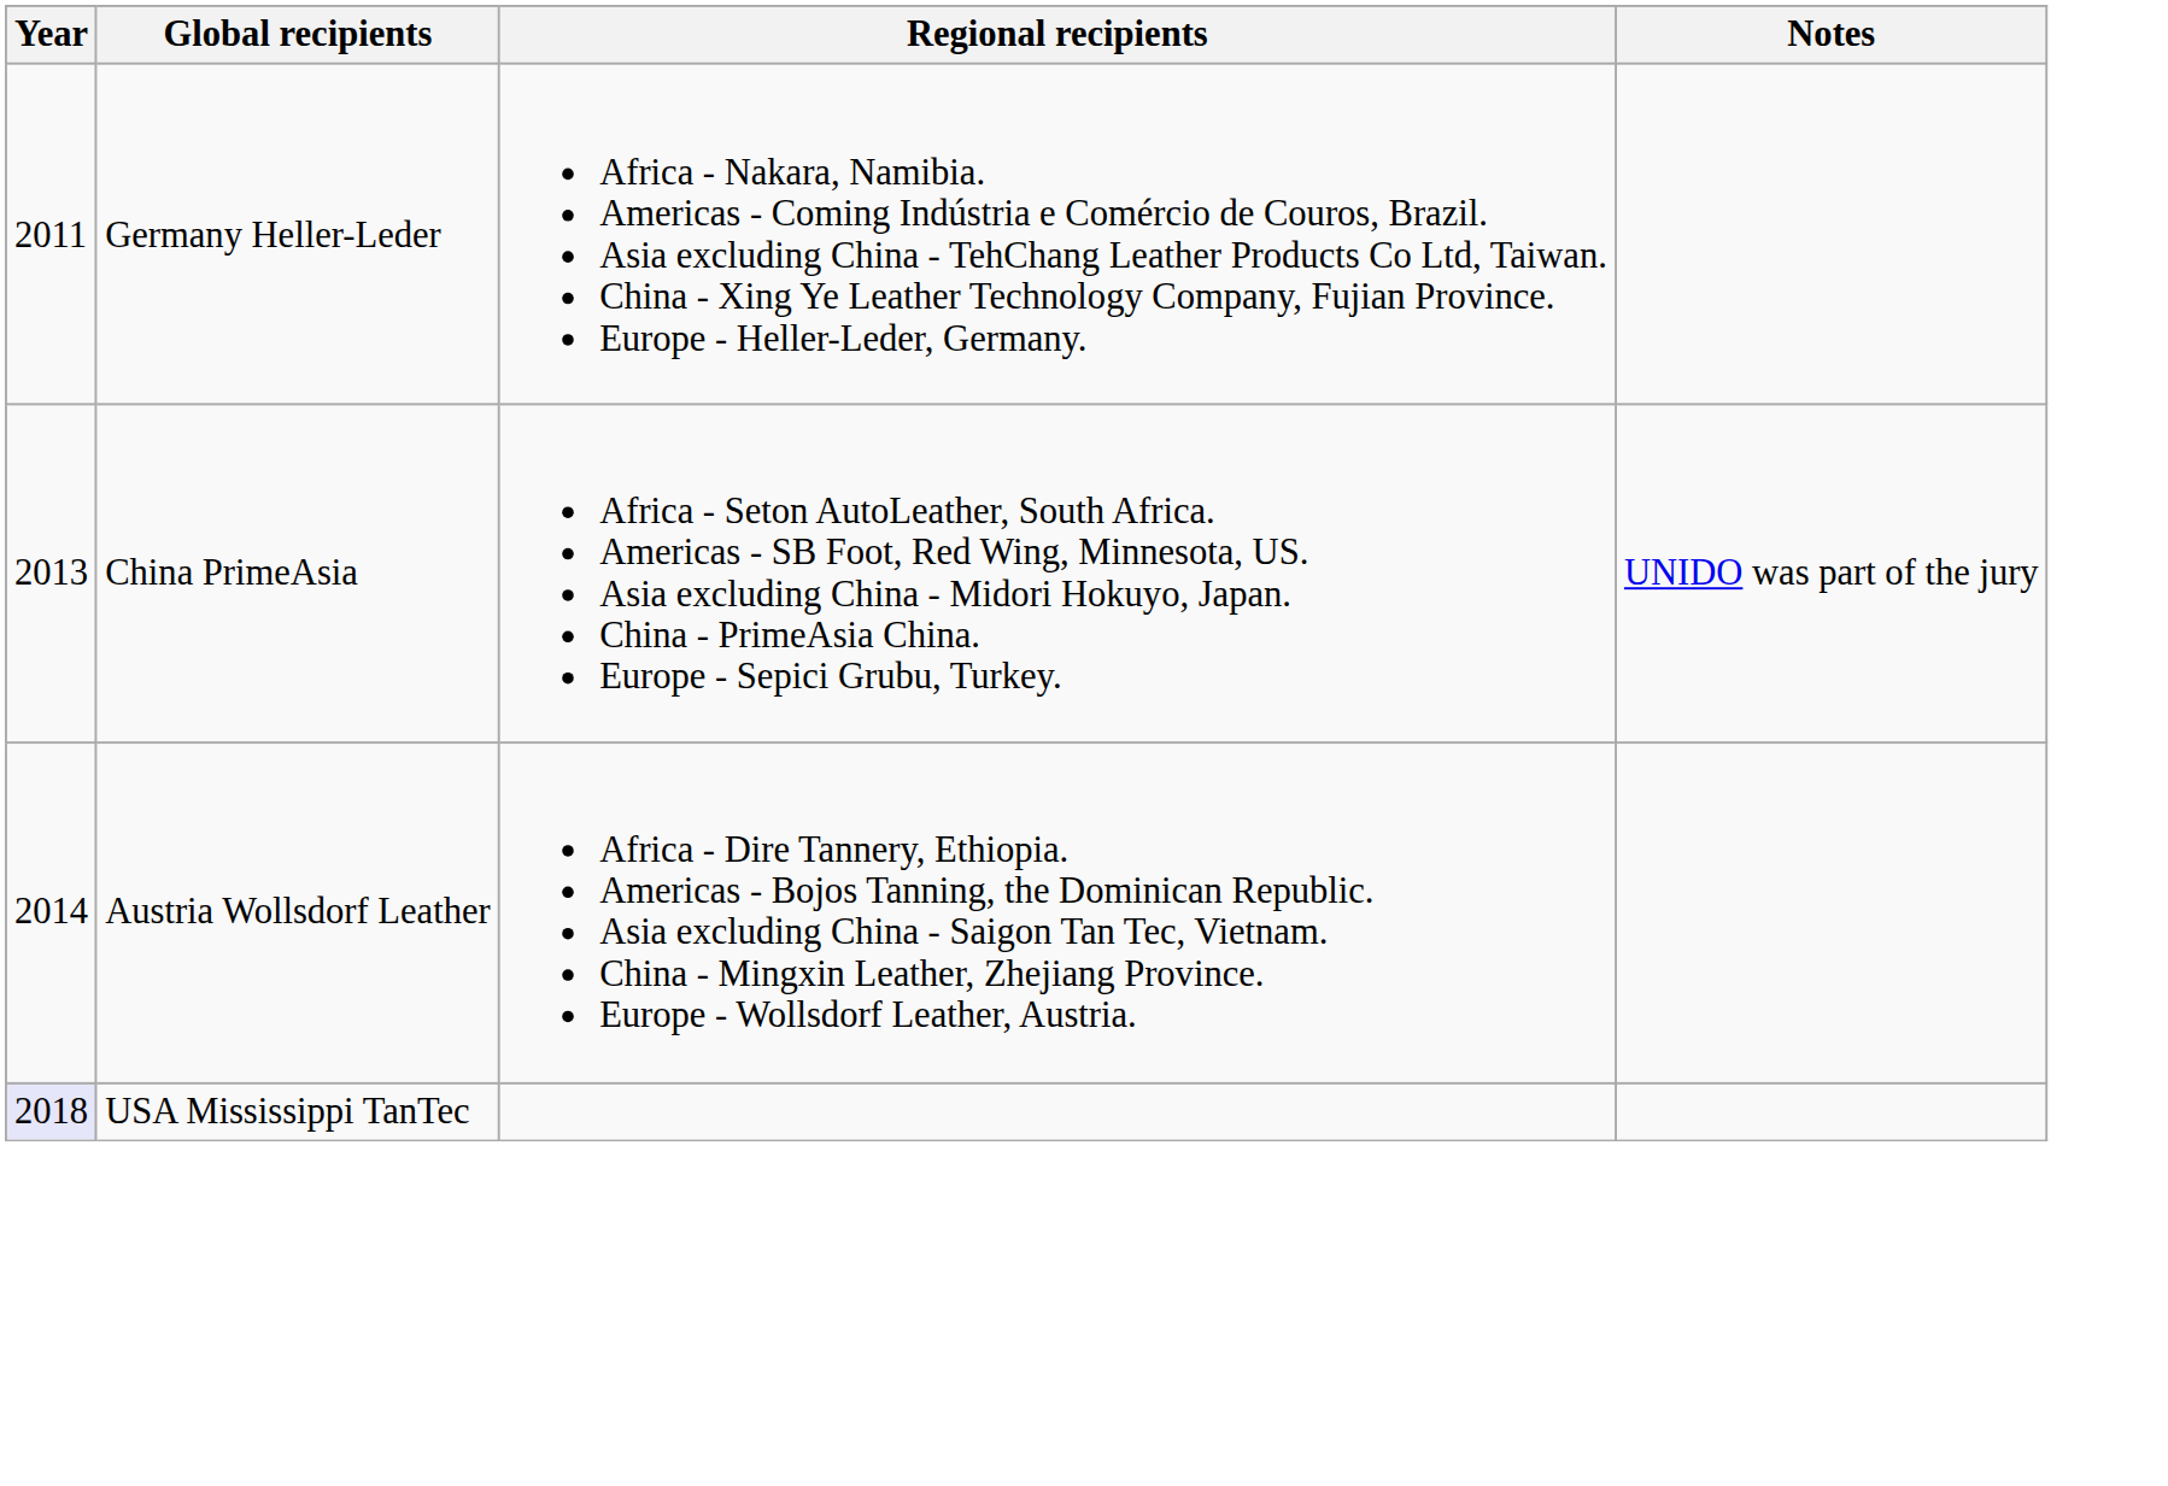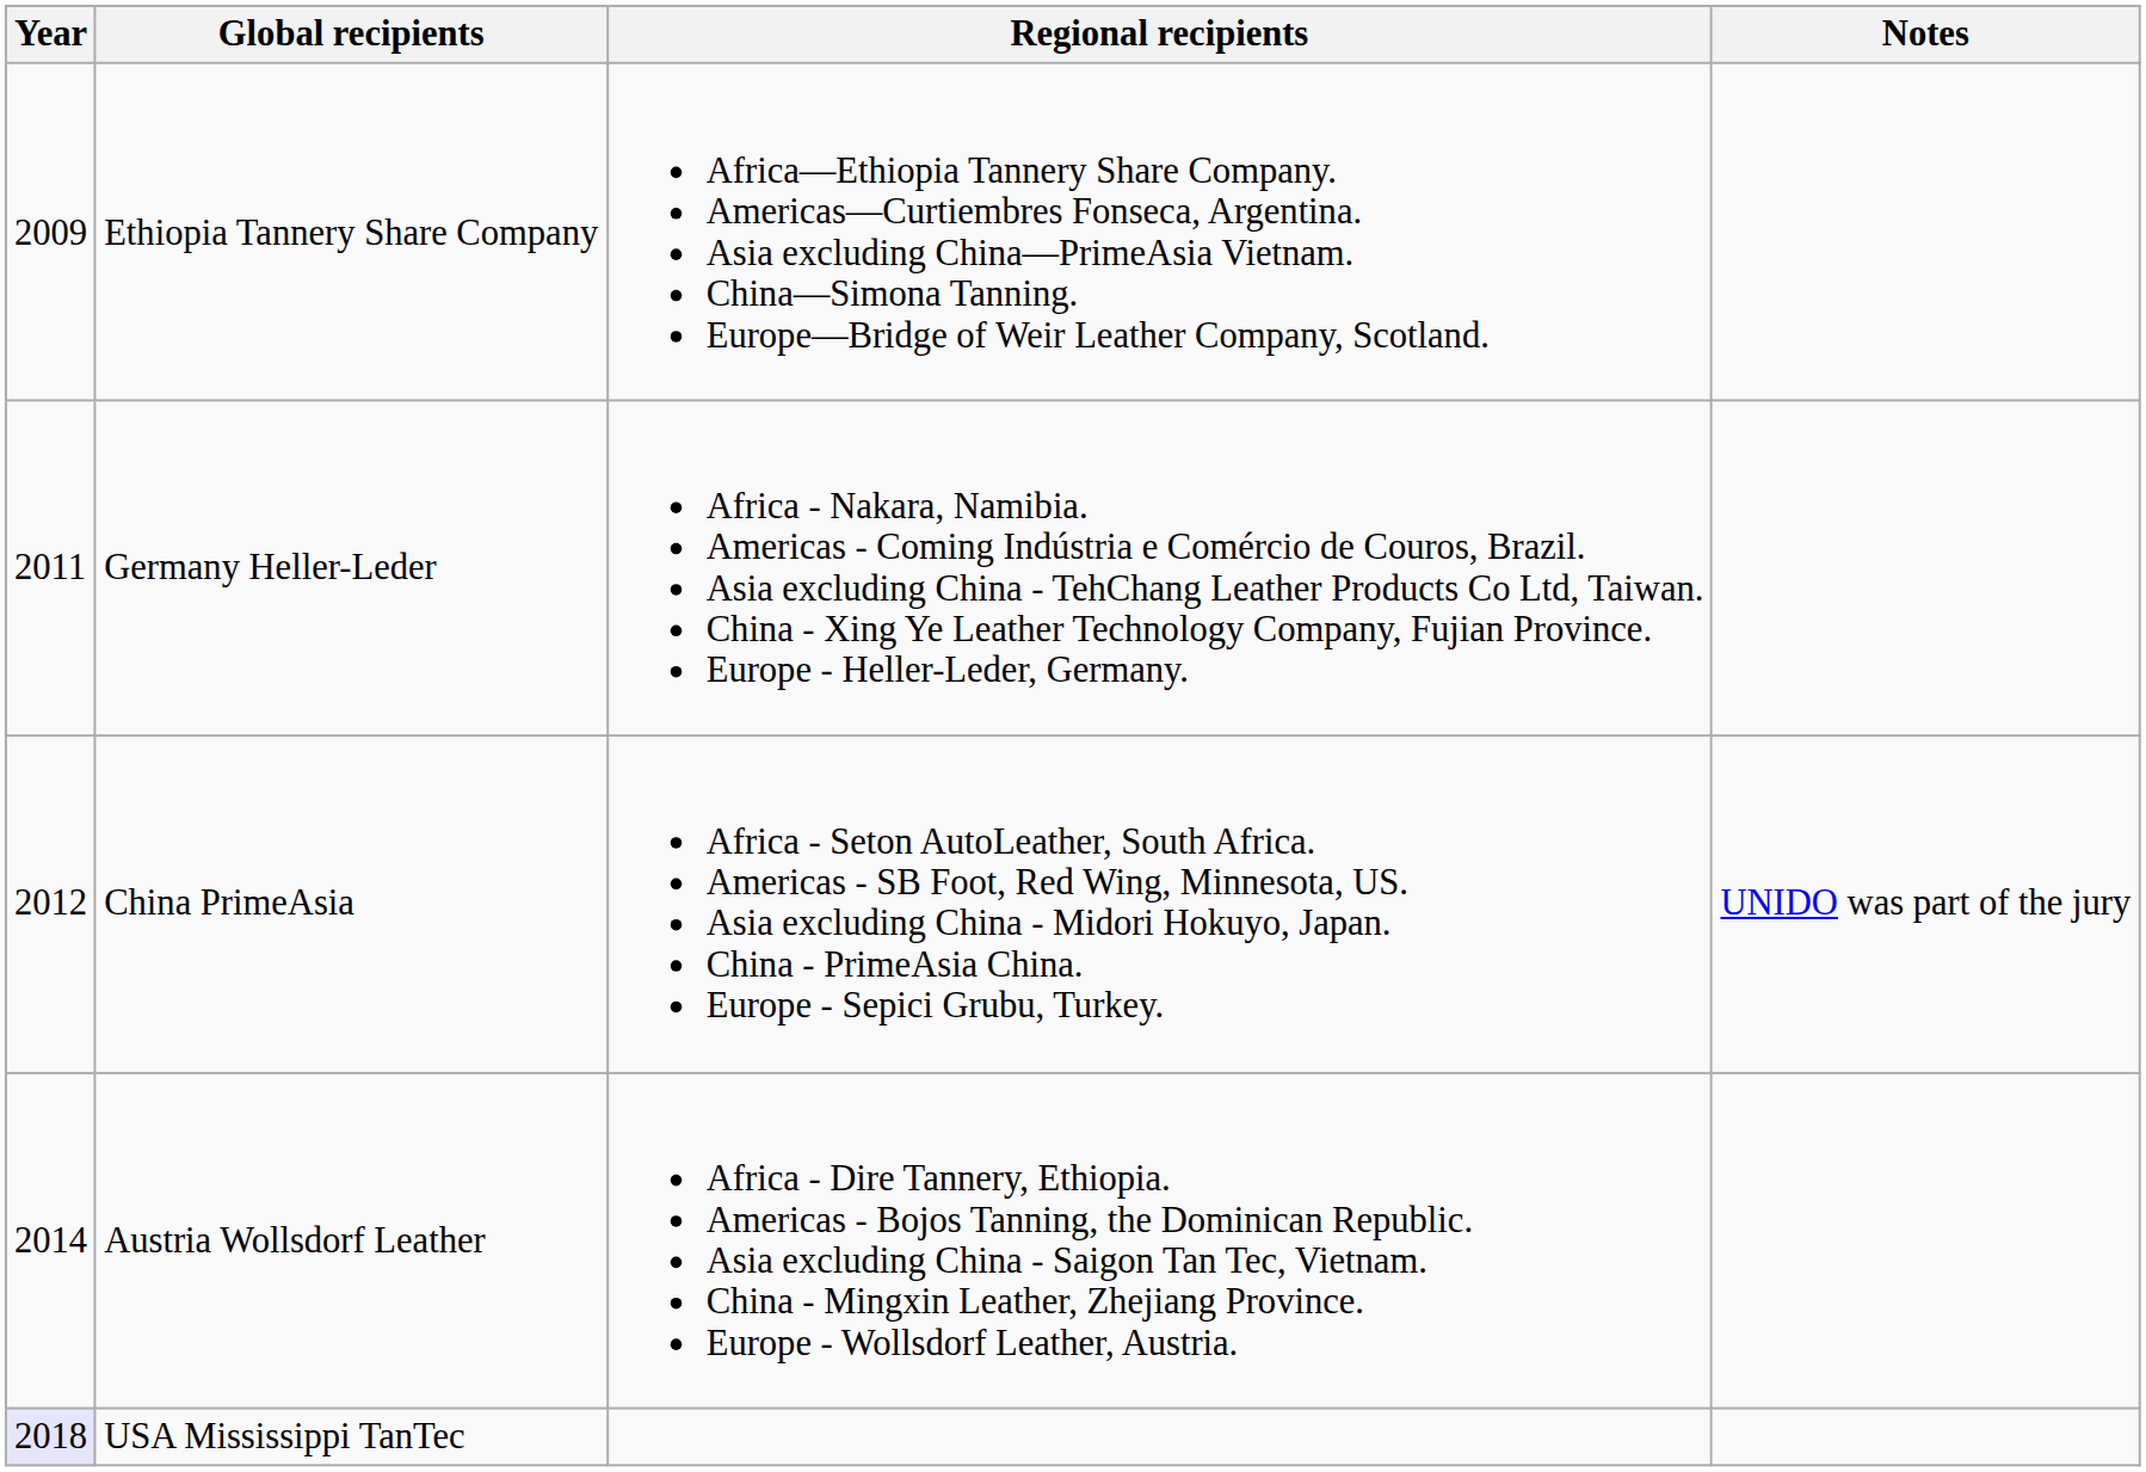+ row: 2009 | Ethiopia Tannery Share Company | Africa—Ethiopia Tannery Share Company. Americas—Curtiembres Fonseca, Argentina. Asia excluding China—PrimeAsia Vietnam. China—Simona Tanning. Europe—Bridge of Weir Leather Company, Scotland.
China PrimeAsia | Year: 2013 -> 2012
